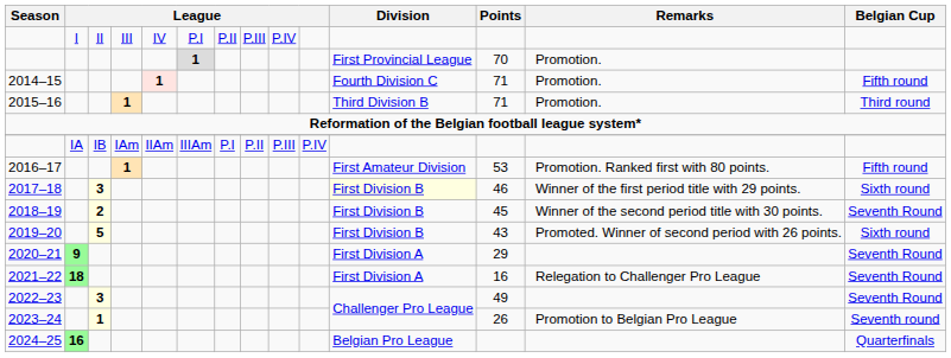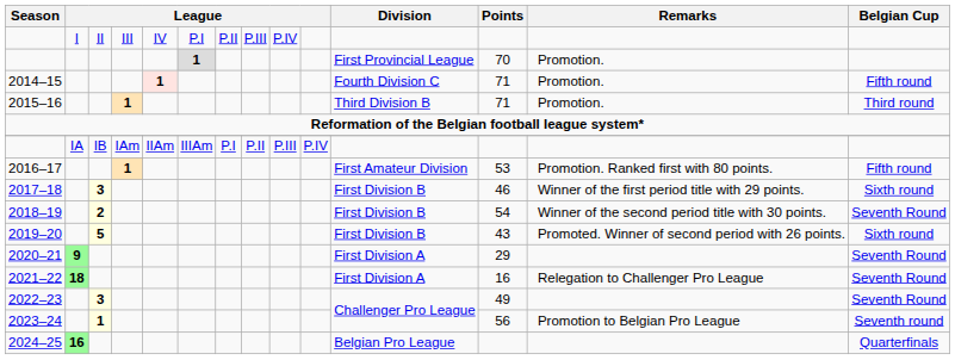2017–18 | Division: lightyellow background -> no background
2018–19 | Points: 45 -> 54
2023–24 | Points: 26 -> 56
